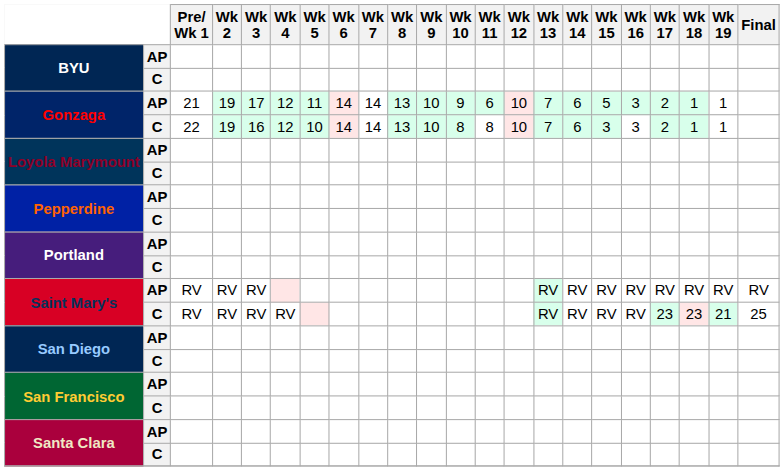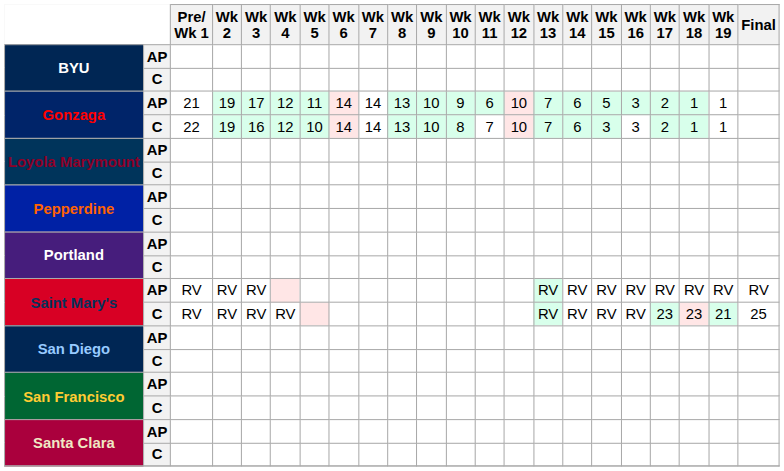Gonzaga / C | Wk 11: 8 -> 7
